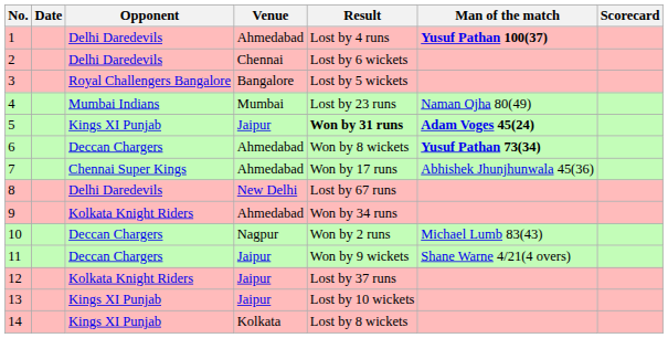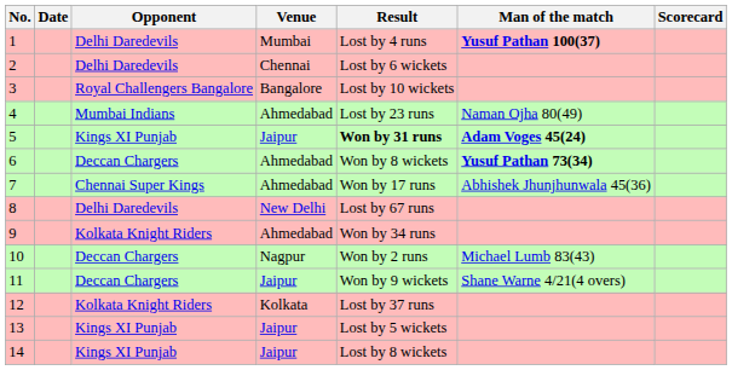1 | Venue: Ahmedabad -> Mumbai
3 | Result: Lost by 5 wickets -> Lost by 10 wickets
4 | Venue: Mumbai -> Ahmedabad
12 | Venue: Jaipur -> Kolkata
13 | Result: Lost by 10 wickets -> Lost by 5 wickets
14 | Venue: Kolkata -> Jaipur
